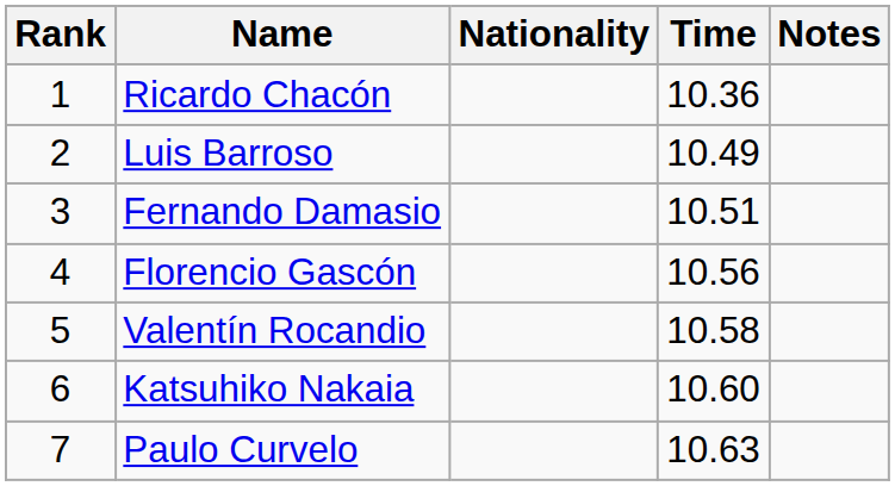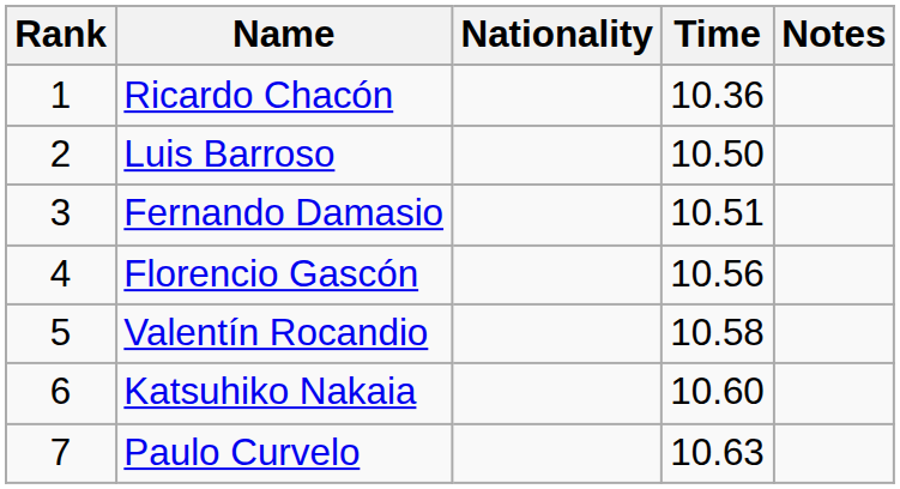Luis Barroso | Time: 10.49 -> 10.50
